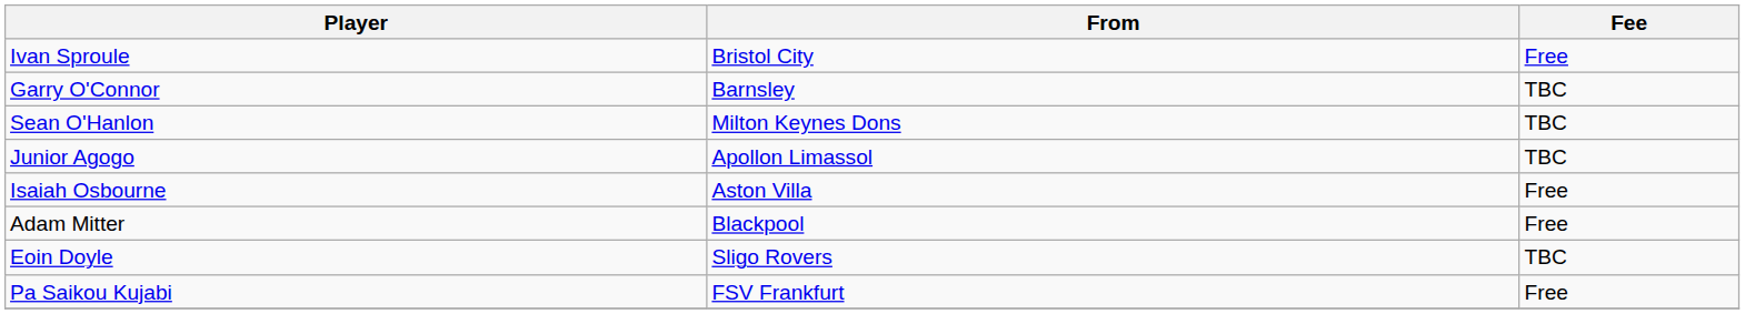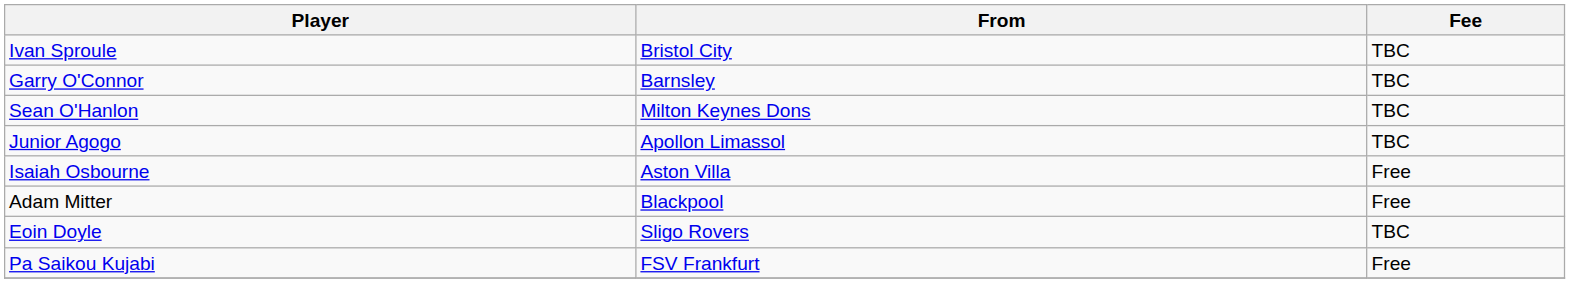Ivan Sproule | Fee: Free -> TBC
